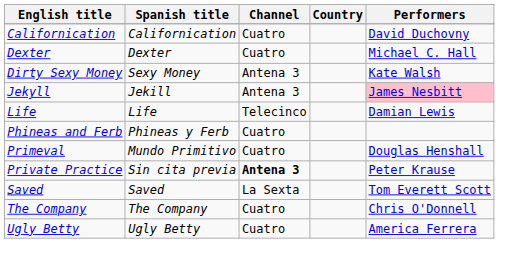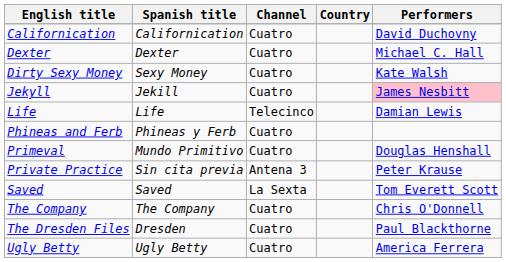Dirty Sexy Money | Channel: Antena 3 -> Cuatro
Jekyll | Channel: Antena 3 -> Cuatro
Private Practice | Channel: bold -> normal
+ row: The Dresden Files | Dresden | Cuatro | Paul Blackthorne
